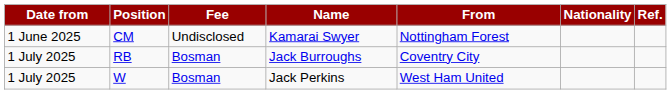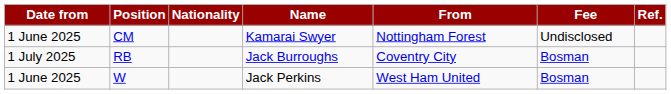columns swapped: Nationality <-> Fee
W | Date from: 1 July 2025 -> 1 June 2025
